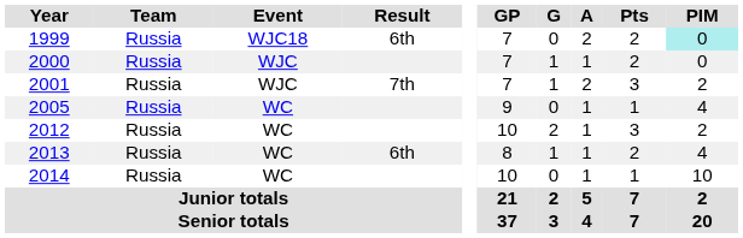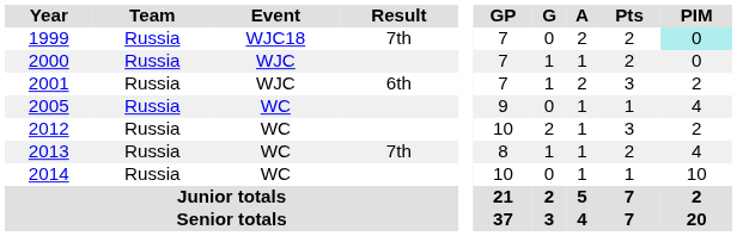1999 | Result: 6th -> 7th
2001 | Result: 7th -> 6th
2013 | Result: 6th -> 7th
